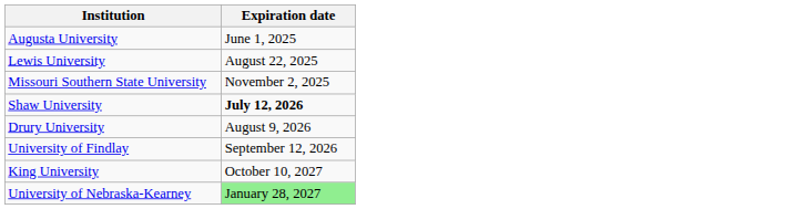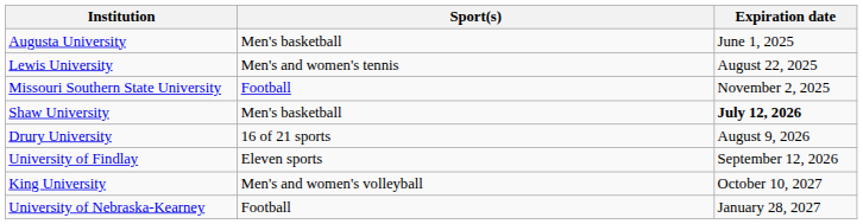+ column: Sport(s) | Men's basketball | Men's and women's tennis | Football | Men's basketball | 16 of 21 sports | Eleven sports | Men's and women's volleyball | Football
University of Nebraska-Kearney | Expiration date: lightgreen background -> no background
